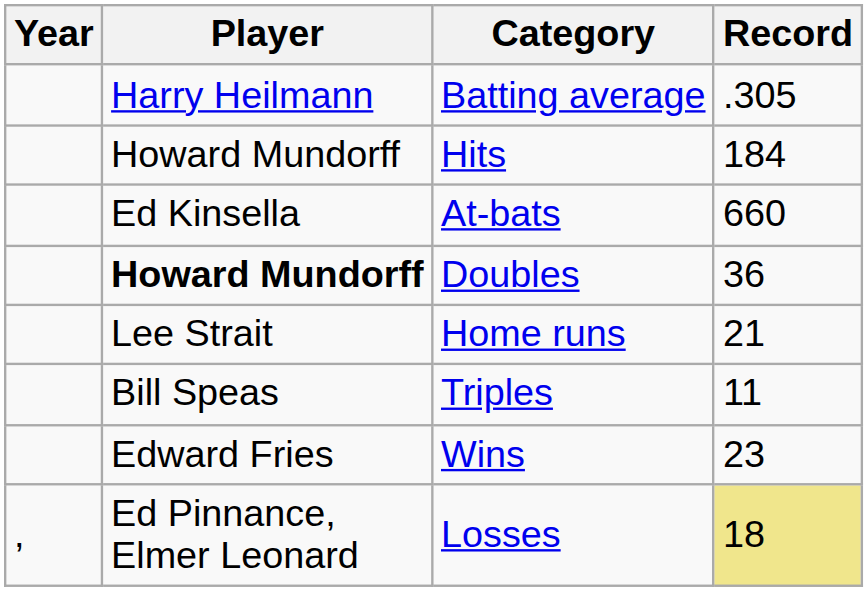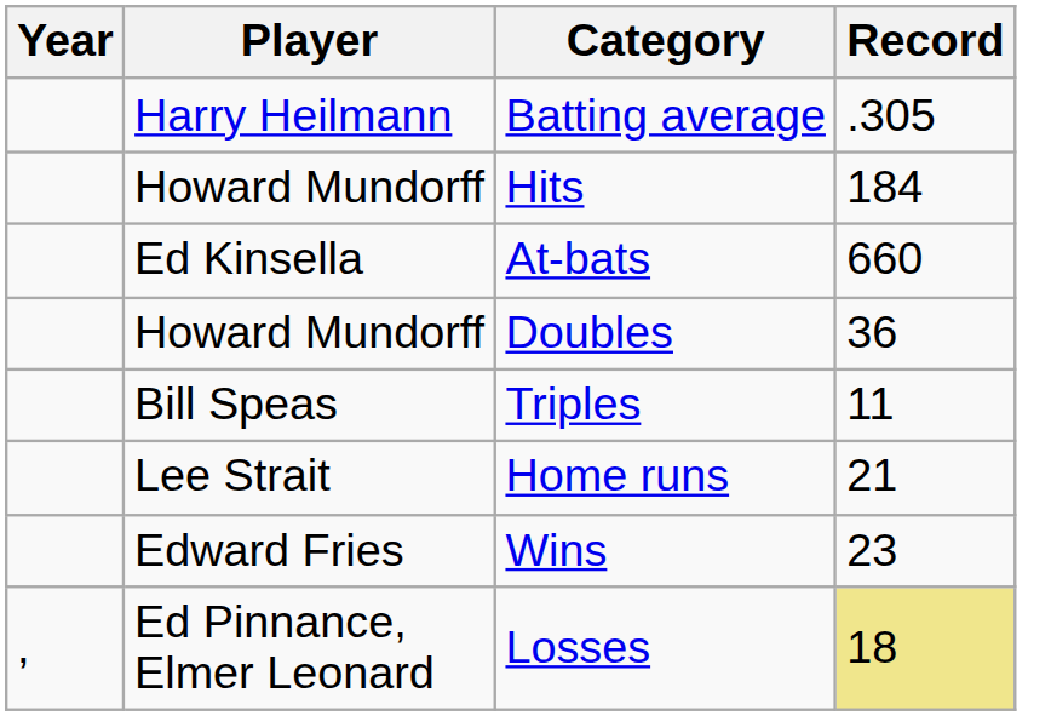Doubles | Player: bold -> normal
rows swapped: Triples <-> Home runs
